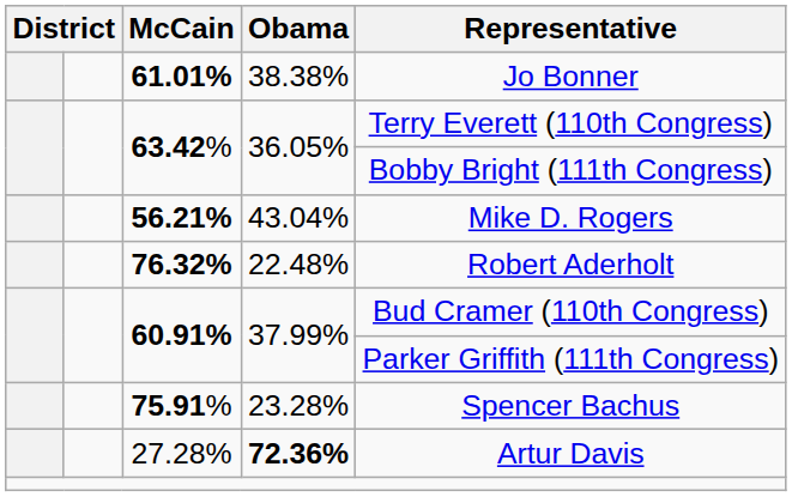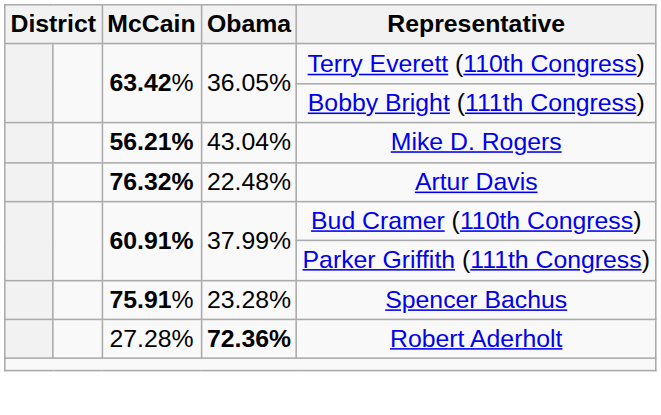- row: 61.01% | 38.38% | Jo Bonner
76.32% | Representative: Robert Aderholt -> Artur Davis
27.28% | Representative: Artur Davis -> Robert Aderholt
